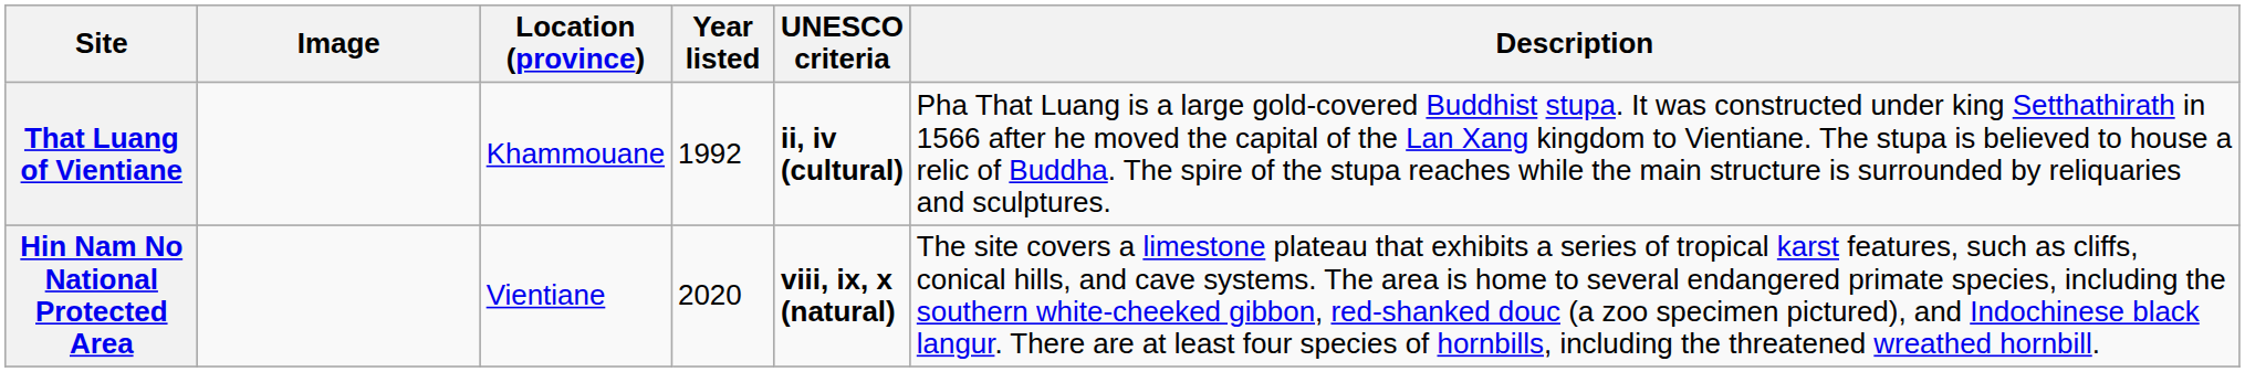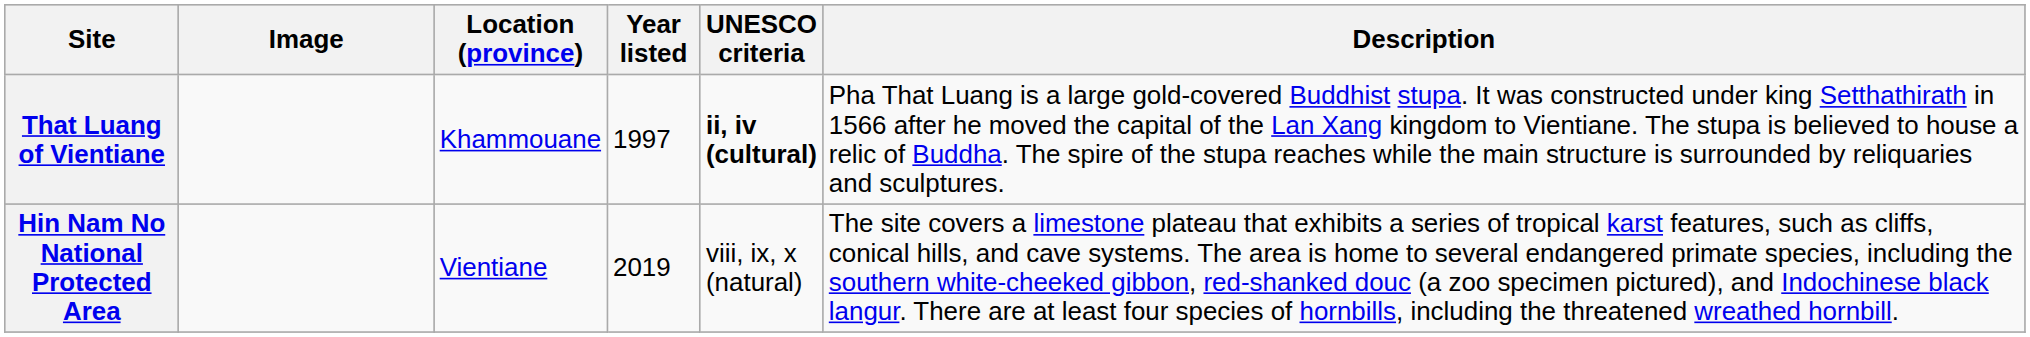That Luang of Vientiane | Year listed: 1992 -> 1997
Hin Nam No National Protected Area | Year listed: 2020 -> 2019
Hin Nam No National Protected Area | UNESCO criteria: bold -> normal
